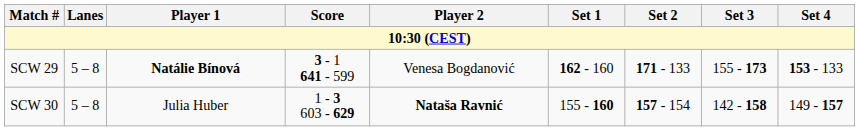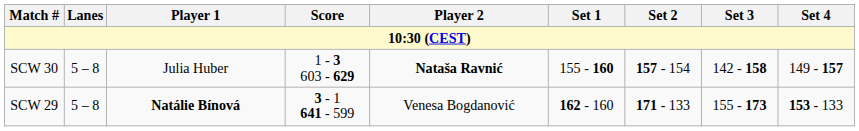rows swapped: SCW 29 <-> SCW 30
